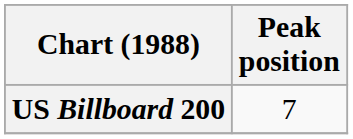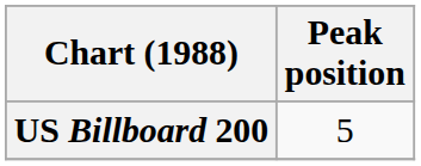US Billboard 200 | Peak position: 7 -> 5
